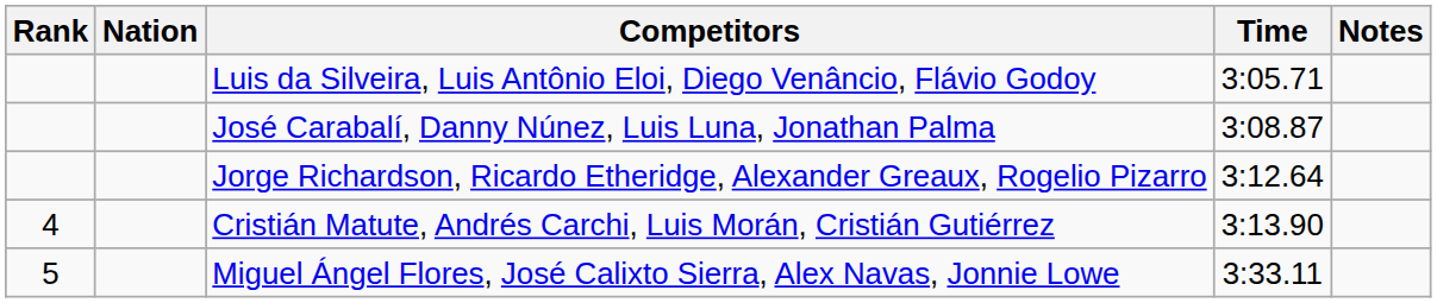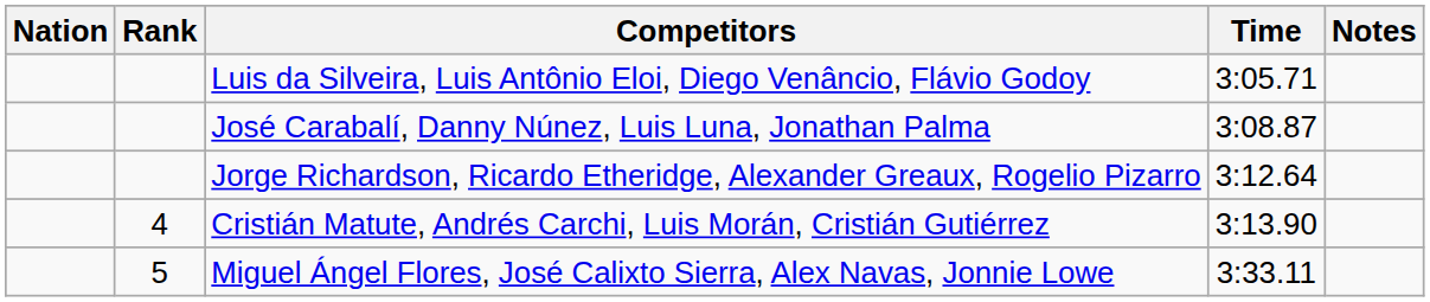columns swapped: Rank <-> Nation
